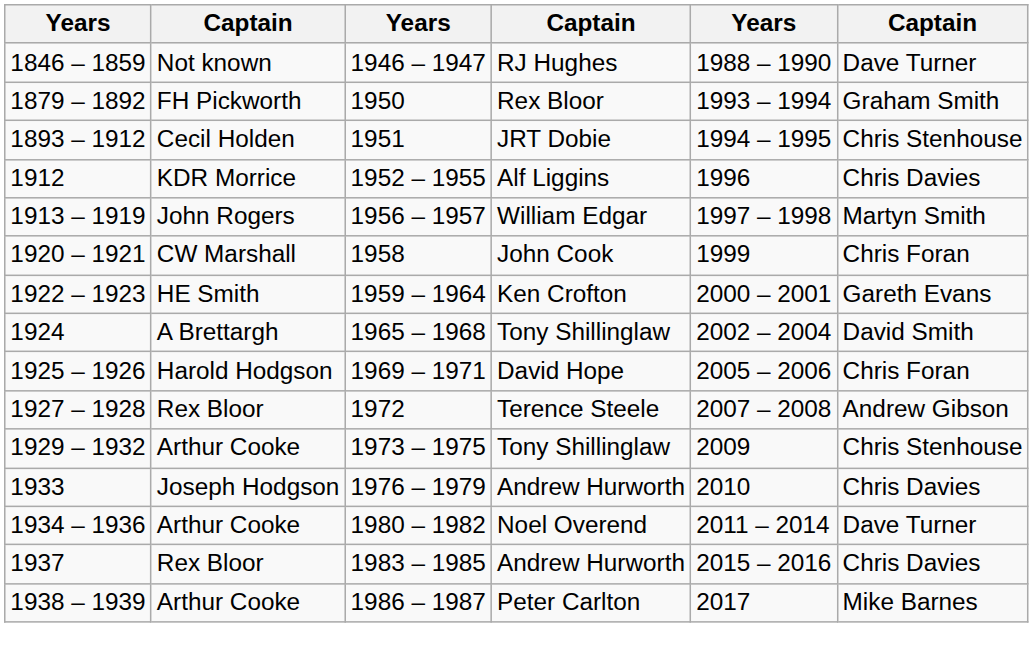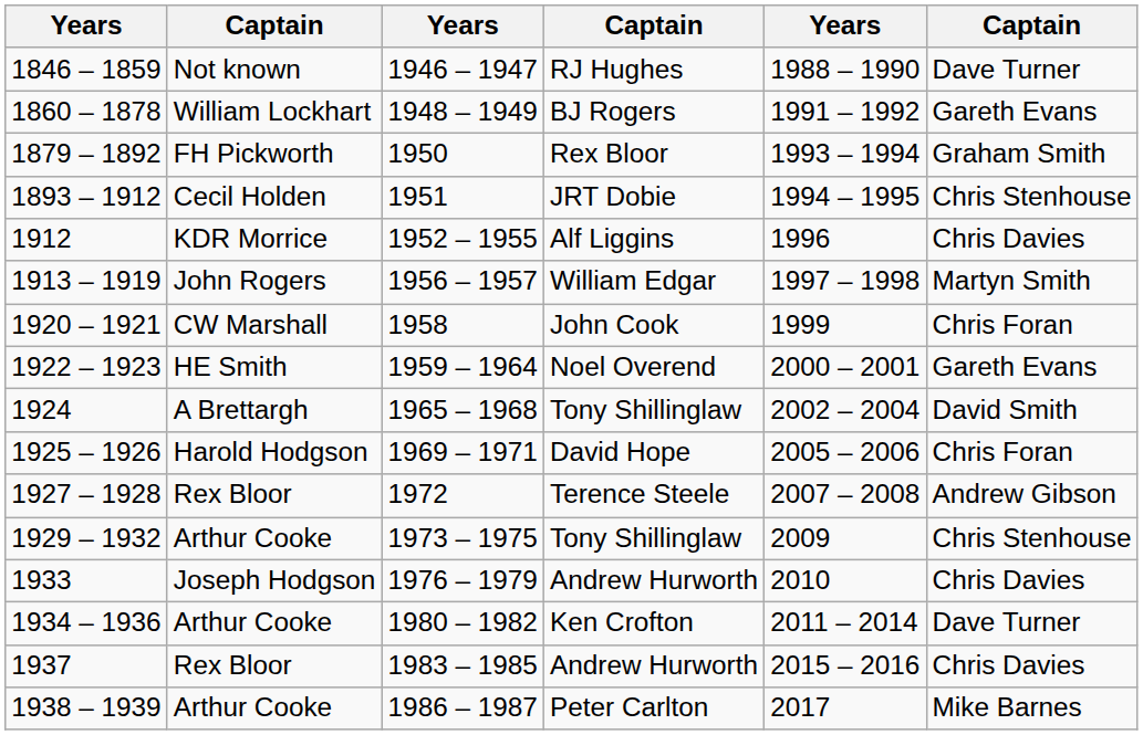+ row: 1860 – 1878 | William Lockhart | 1948 – 1949 | BJ Rogers | 1991 – 1992 | Gareth Evans
1922 – 1923 | column 4: Ken Crofton -> Noel Overend
1934 – 1936 | column 4: Noel Overend -> Ken Crofton
